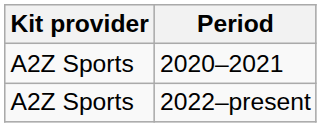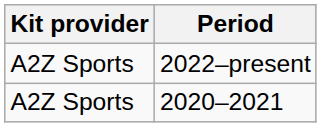rows swapped: 2020–2021 <-> 2022–present
